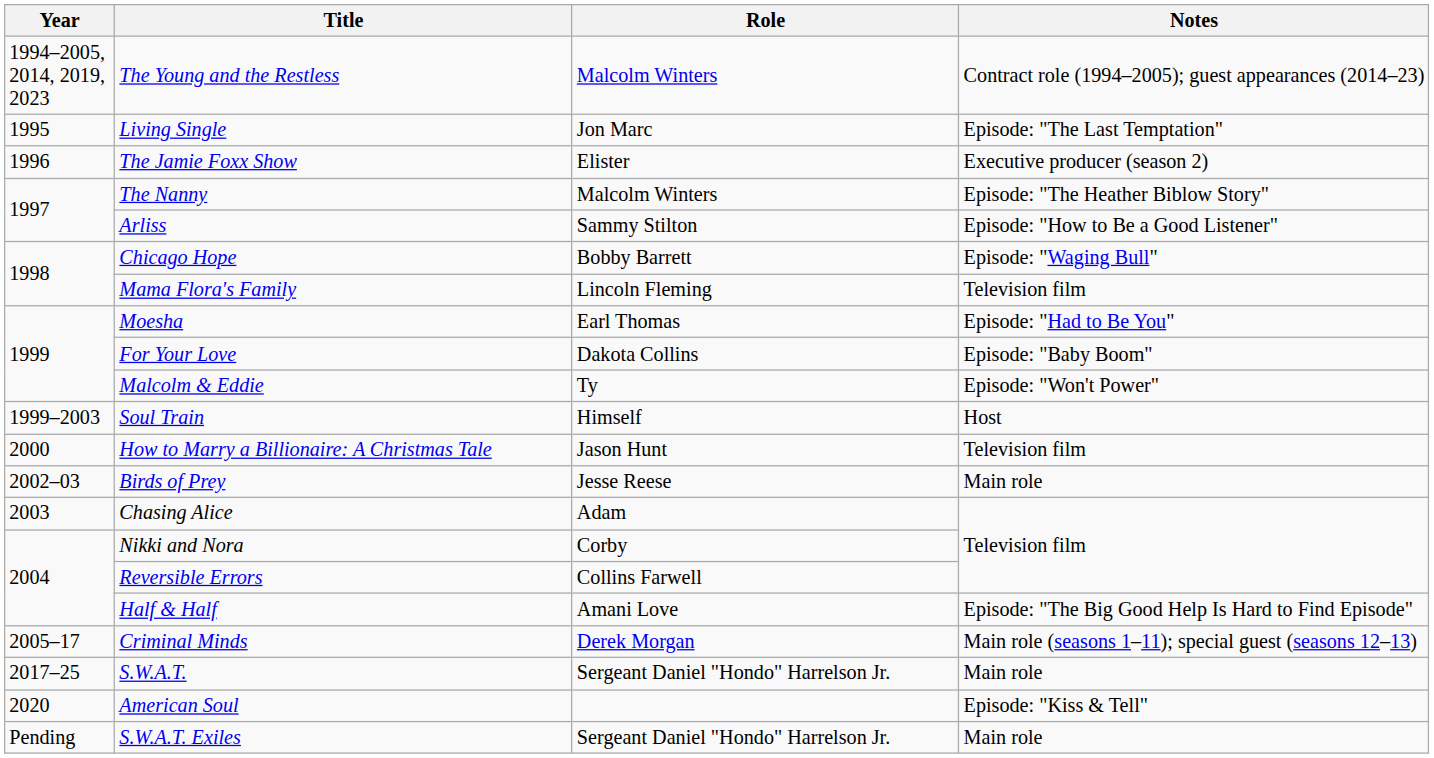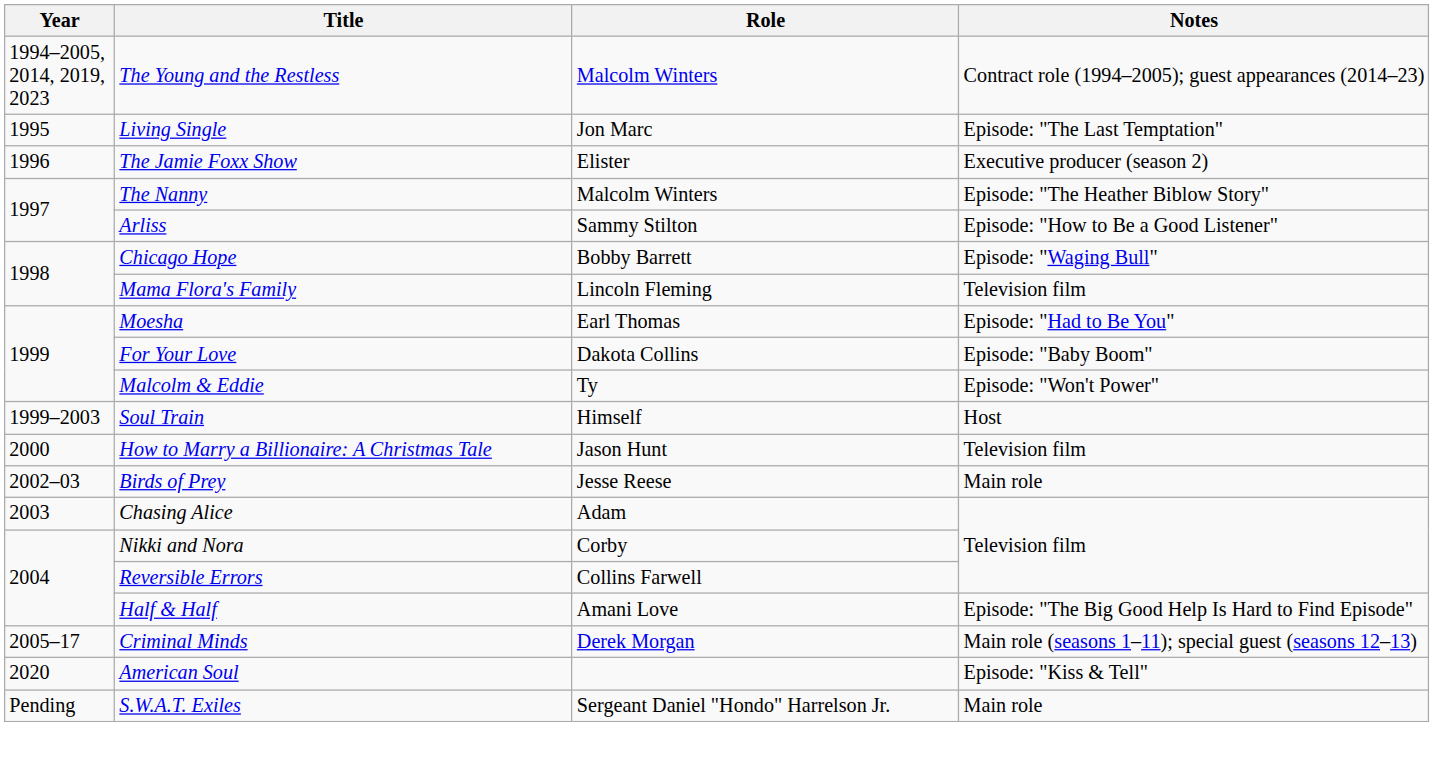- row: 2017–25 | S.W.A.T. | Sergeant Daniel "Hondo" Harrelson Jr. | Main role
